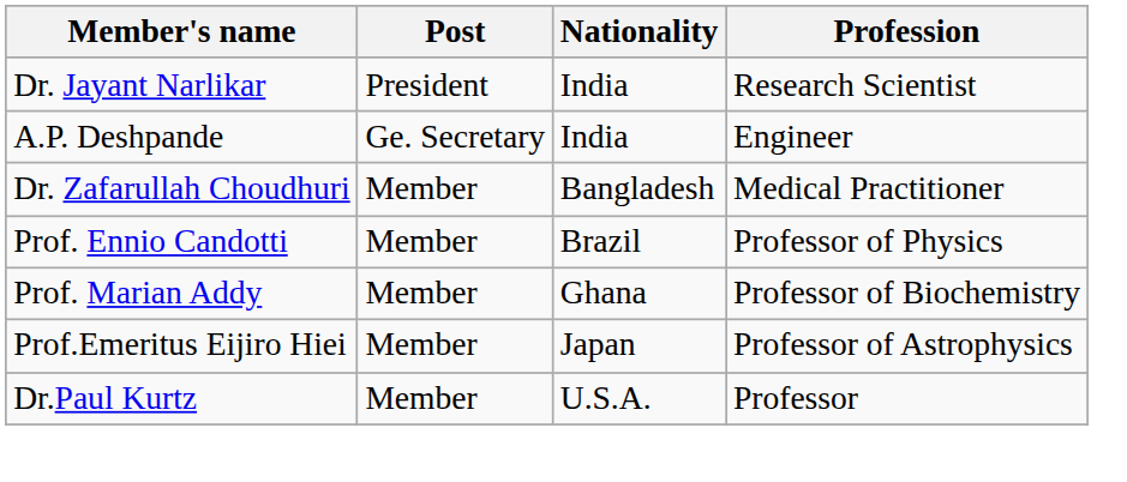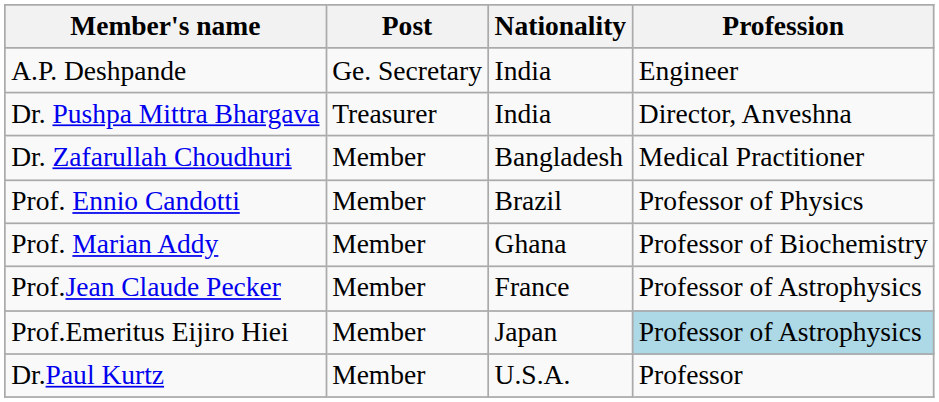- row: Dr. Jayant Narlikar | President | India | Research Scientist
+ row: Dr. Pushpa Mittra Bhargava | Treasurer | India | Director, Anveshna
+ row: Prof.Jean Claude Pecker | Member | France | Professor of Astrophysics
Prof.Emeritus Eijiro Hiei | Profession: no background -> lightblue background
